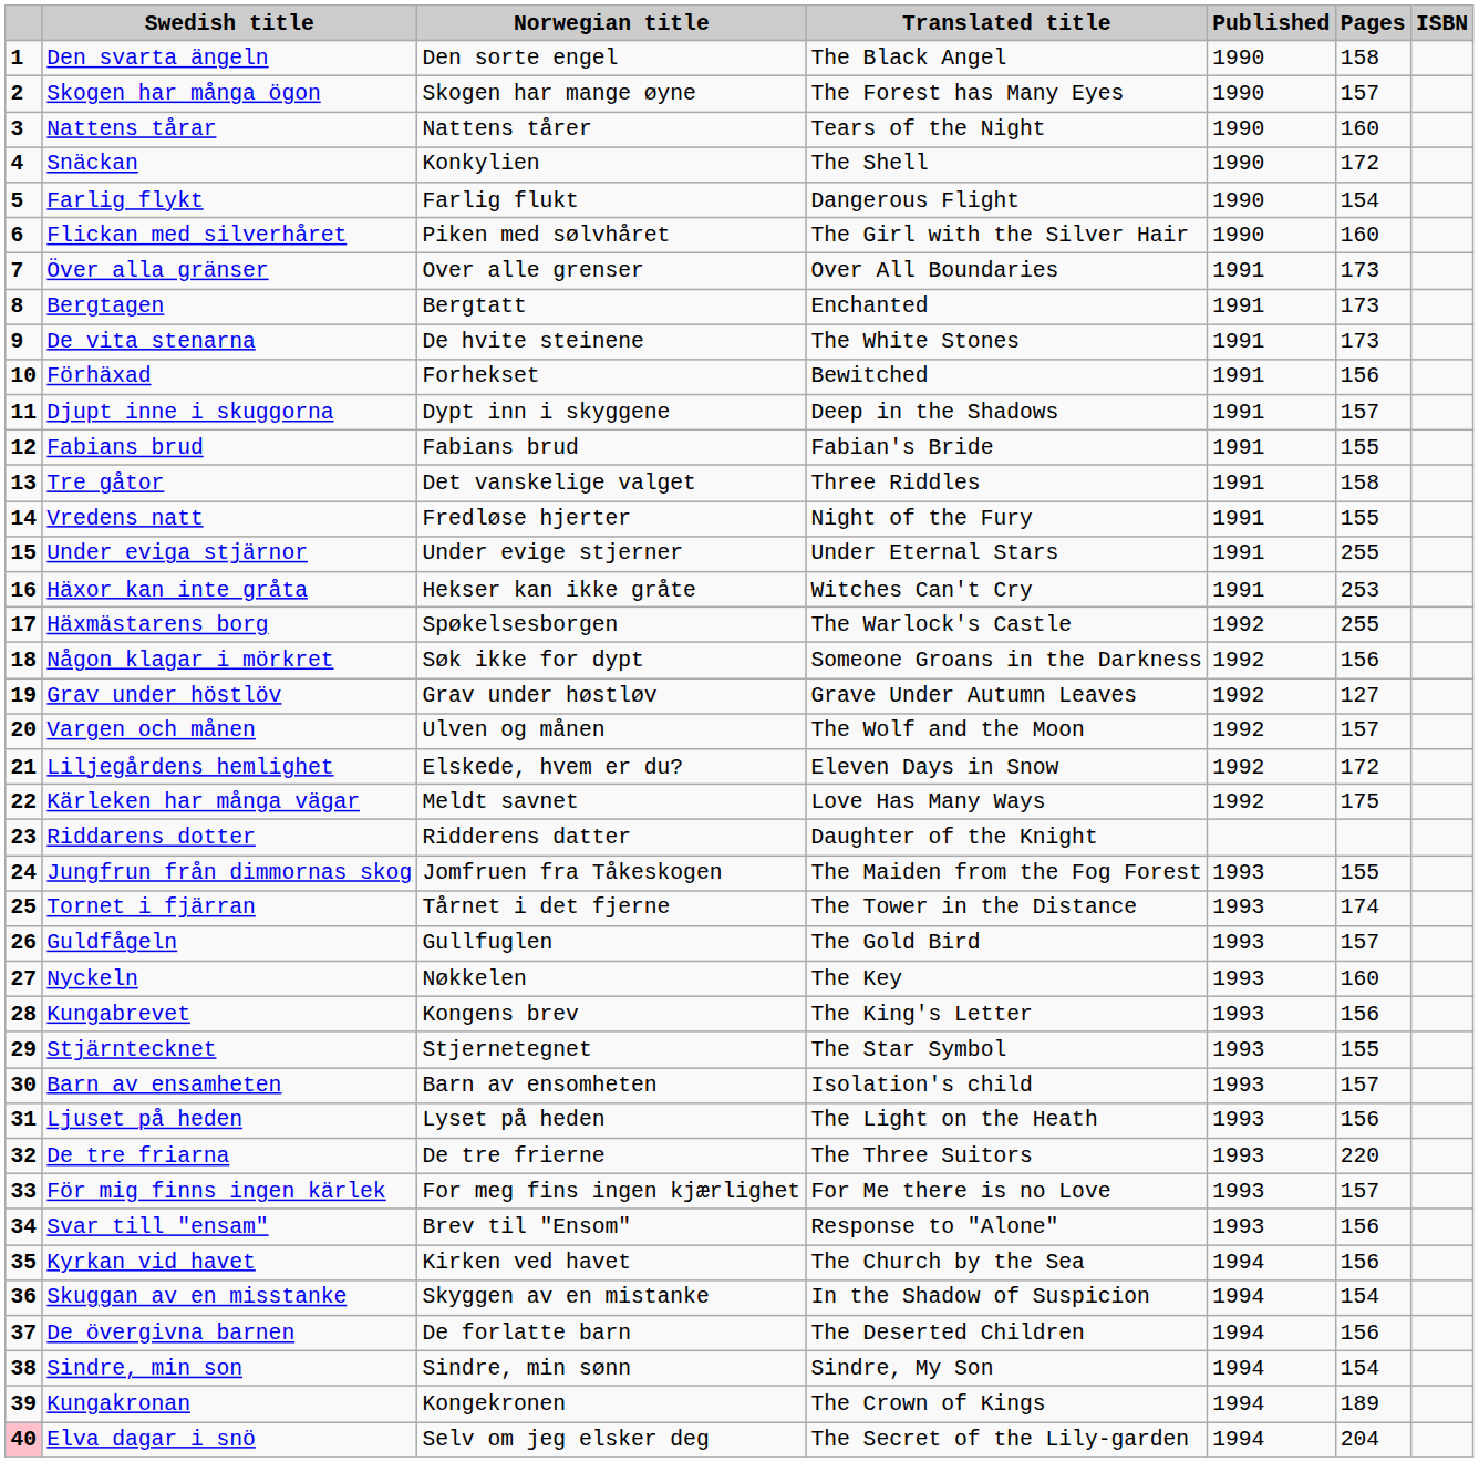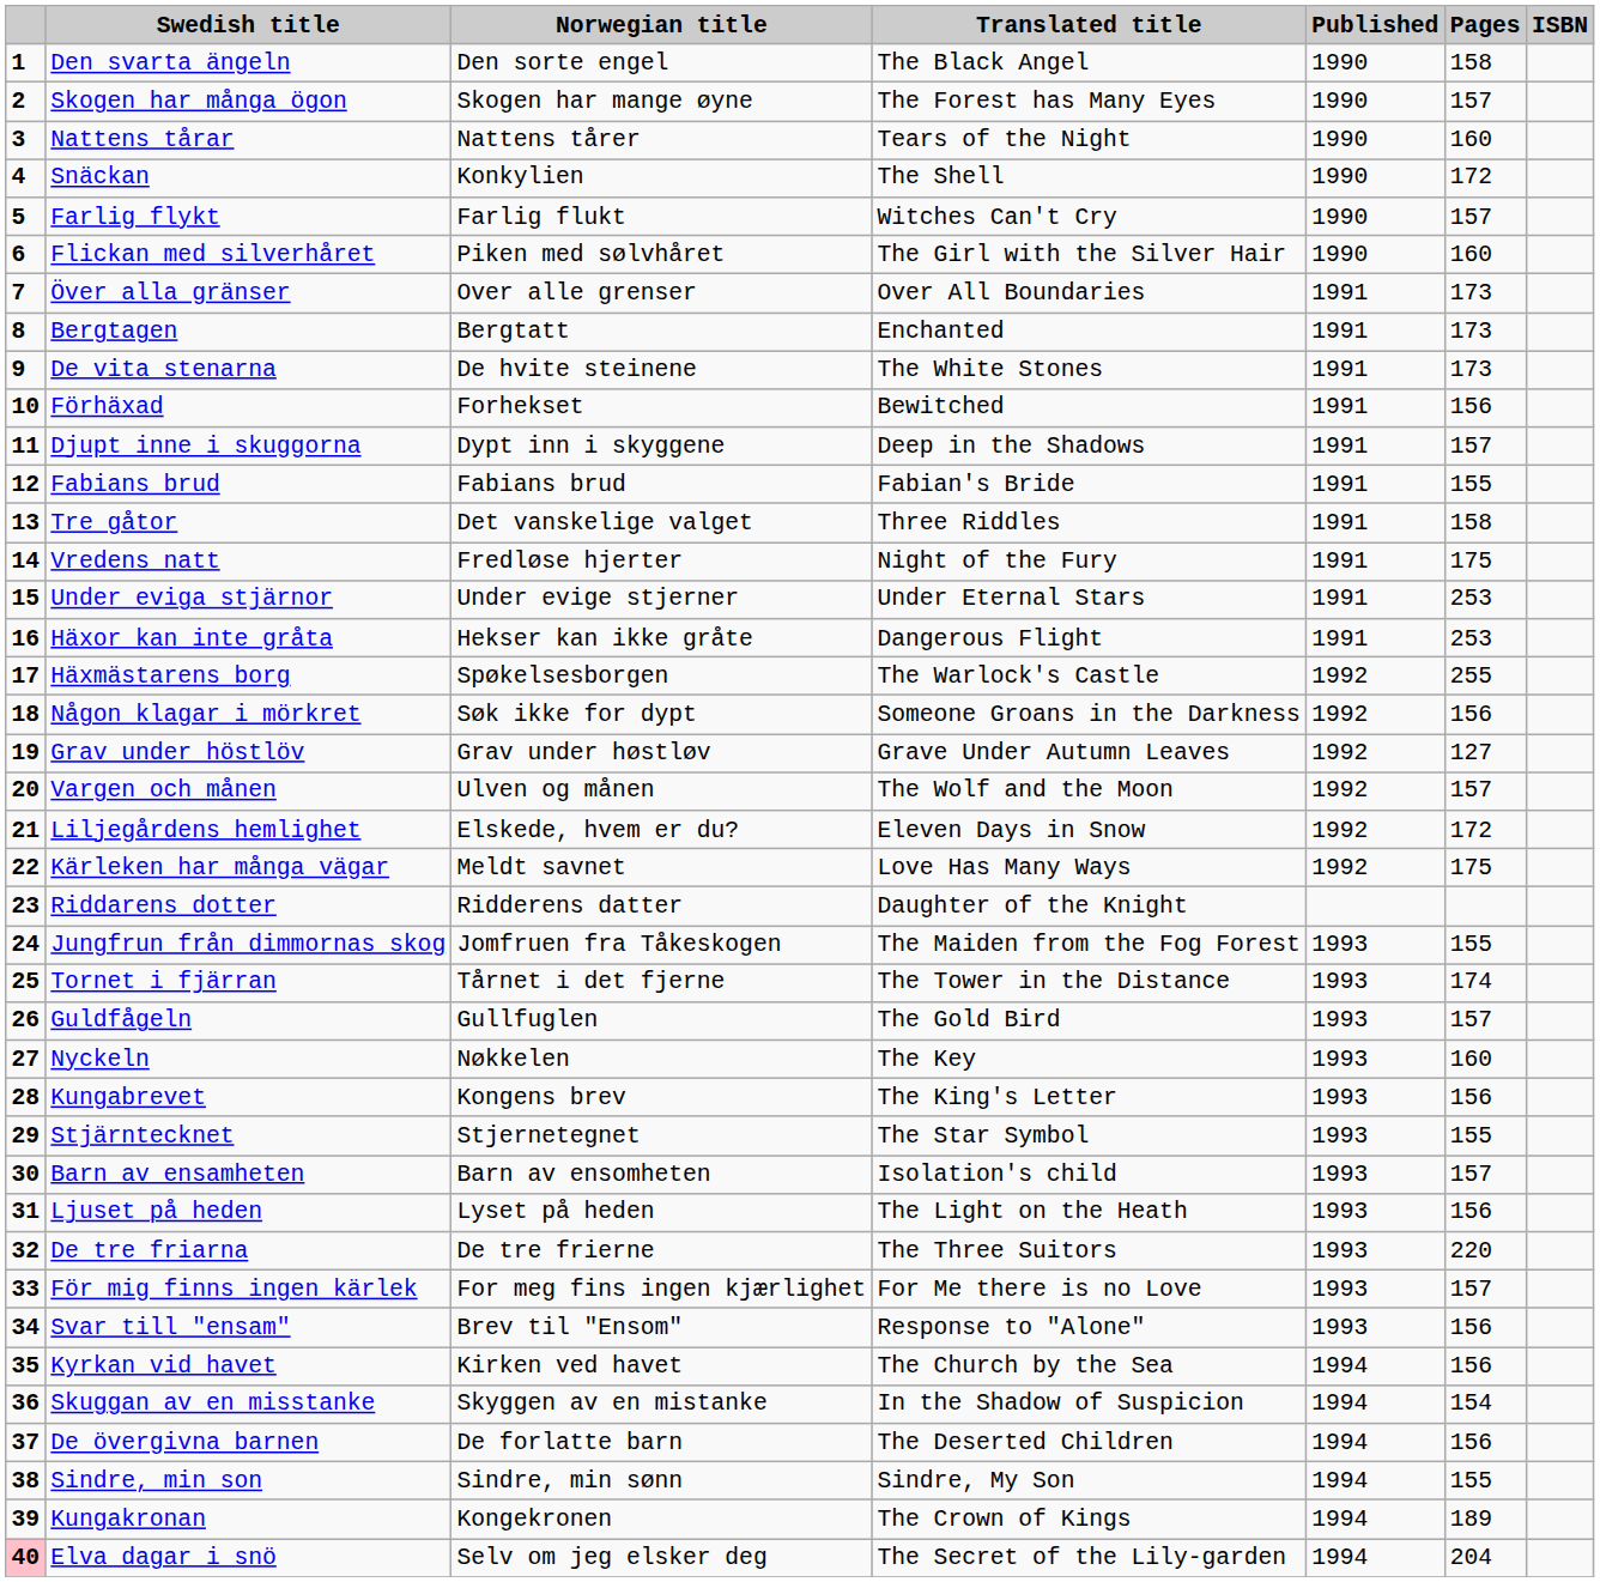Farlig flykt | Translated title: Dangerous Flight -> Witches Can't Cry
Farlig flykt | Pages: 154 -> 157
Vredens natt | Pages: 155 -> 175
Under eviga stjärnor | Pages: 255 -> 253
Häxor kan inte gråta | Translated title: Witches Can't Cry -> Dangerous Flight
Sindre, min son | Pages: 154 -> 155
